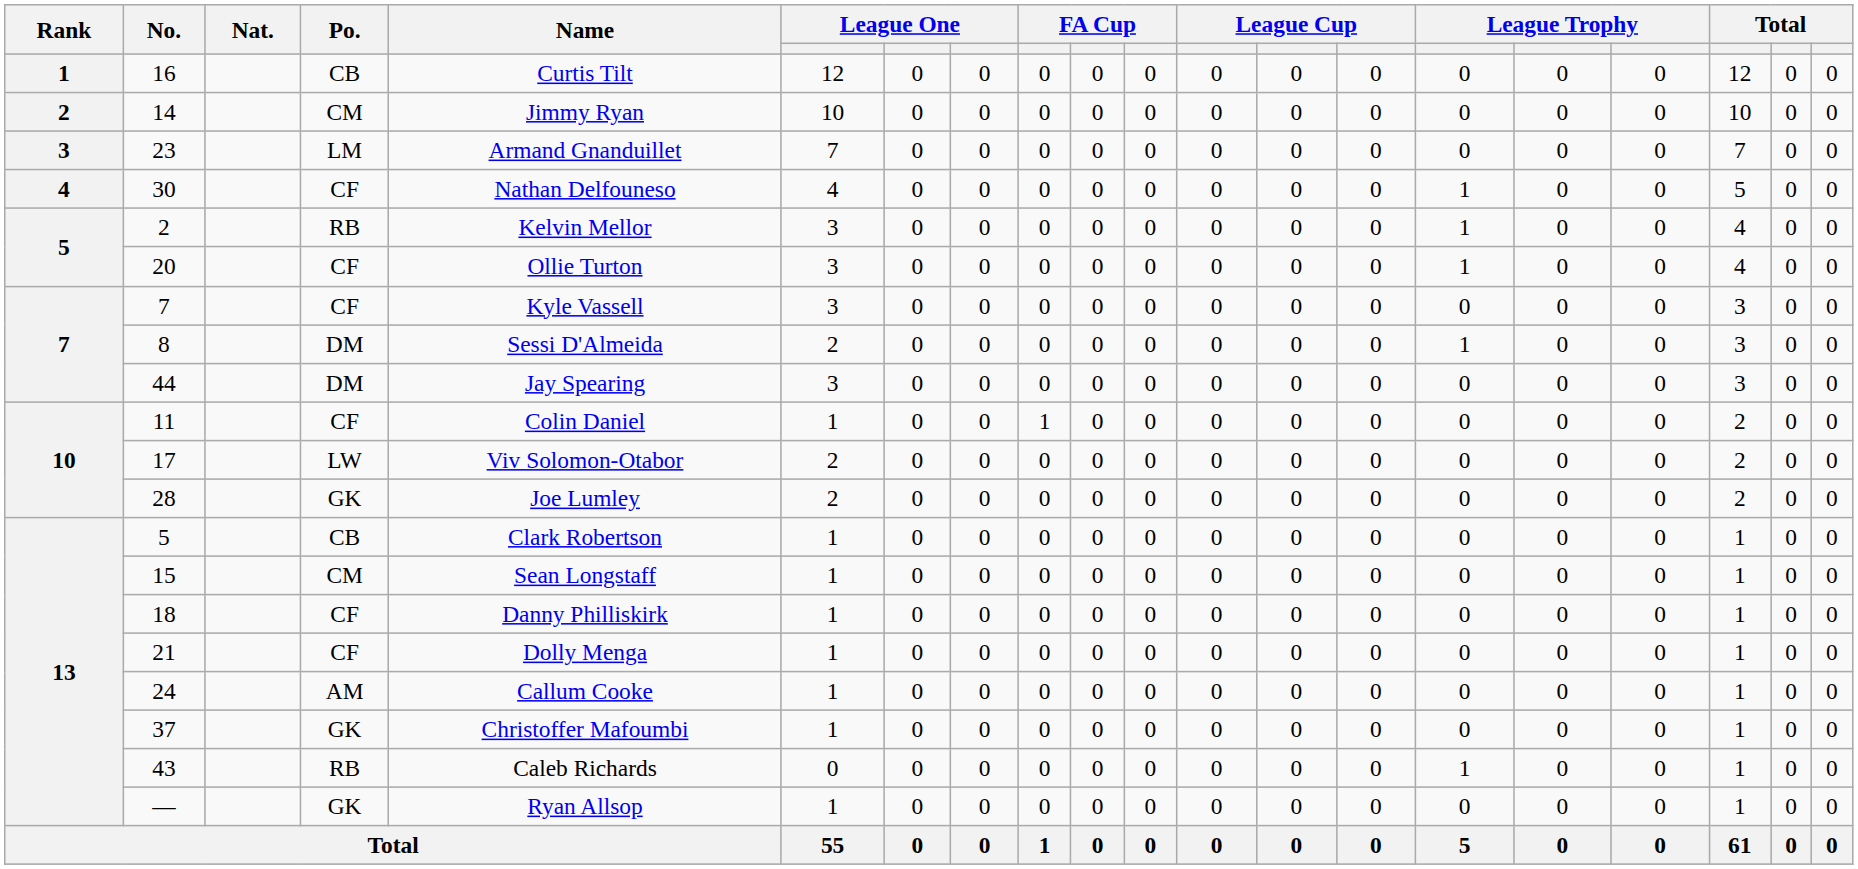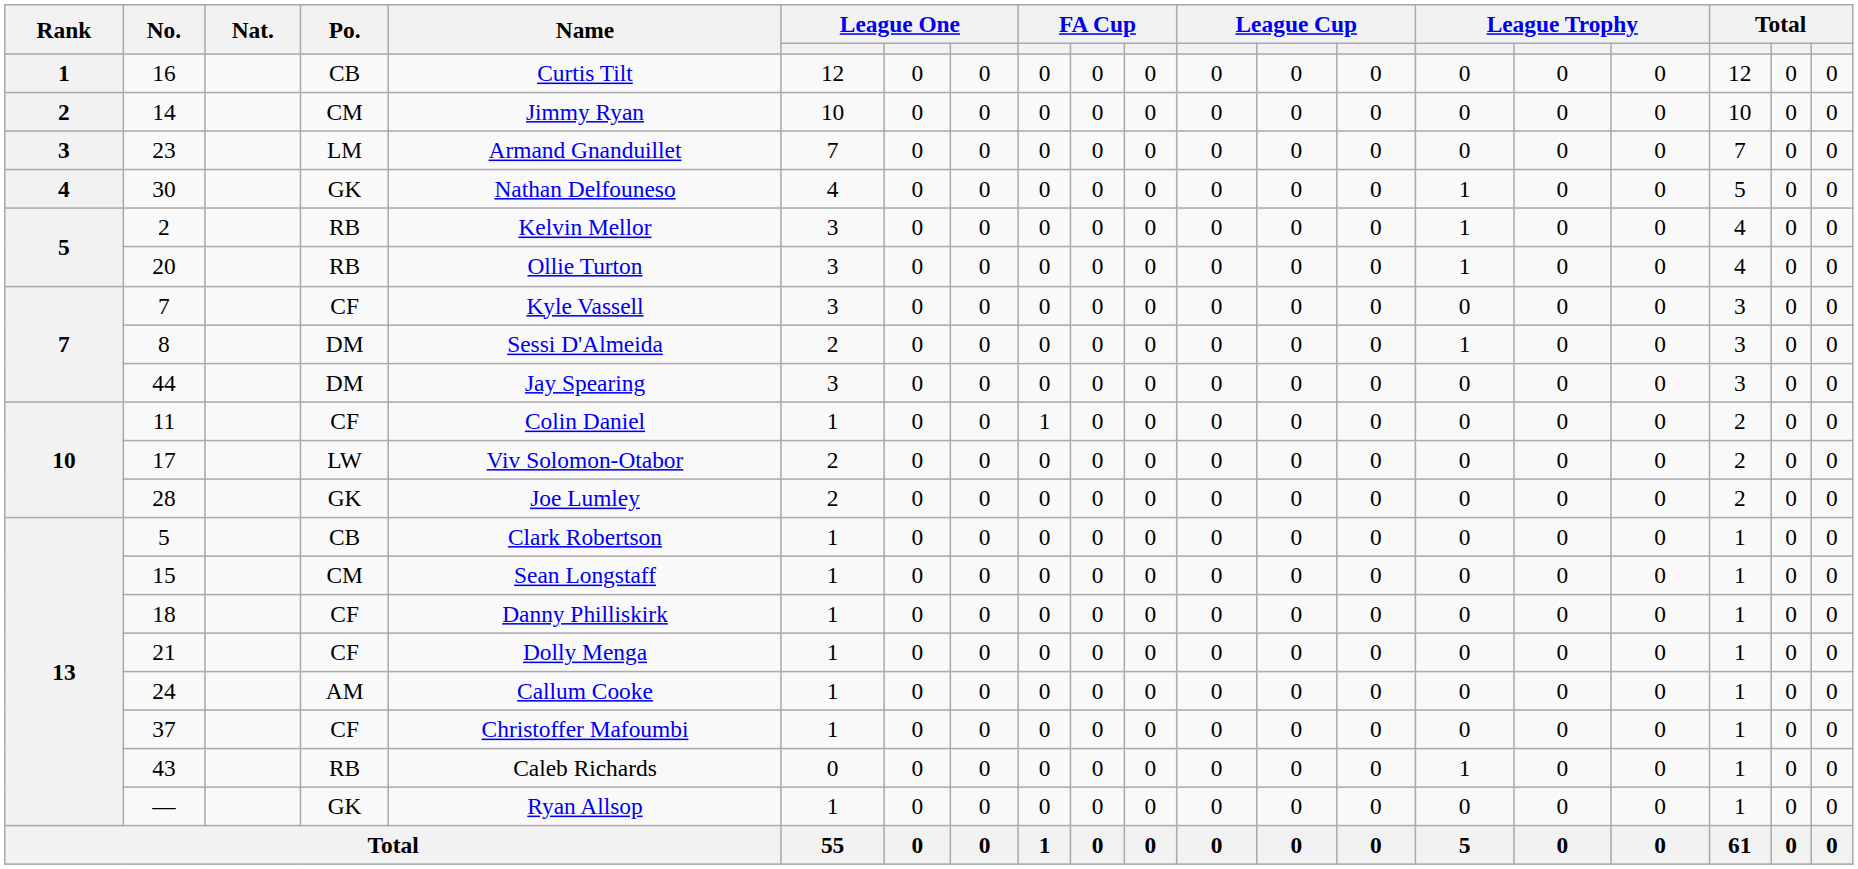30 | Po.: CF -> GK
20 | Po.: CF -> RB
37 | Po.: GK -> CF
